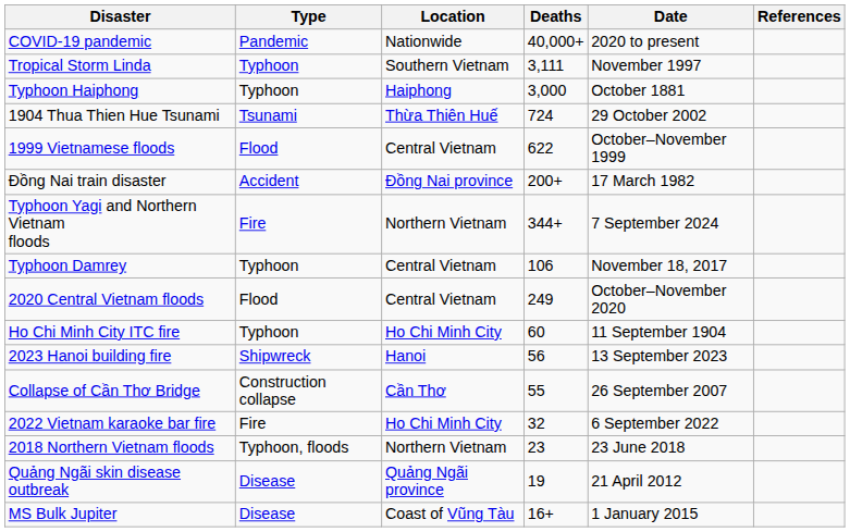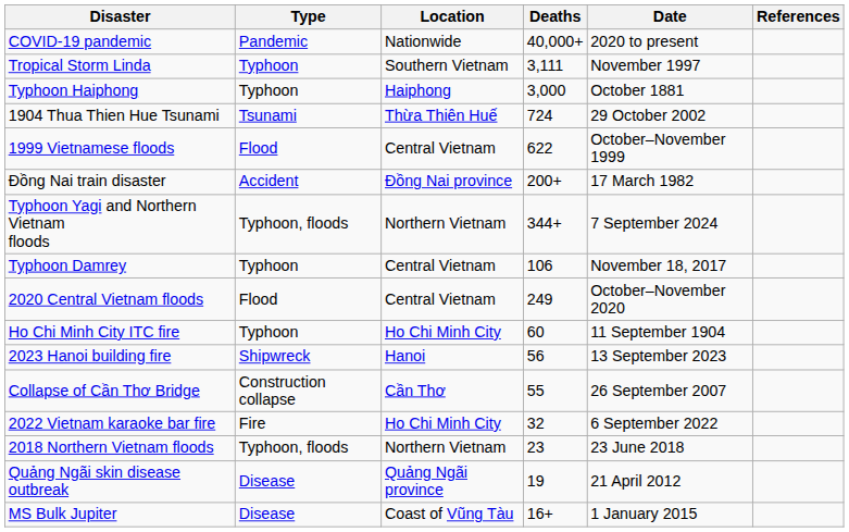Typhoon Yagi and Northern Vietnam floods | Type: Fire -> Typhoon, floods
